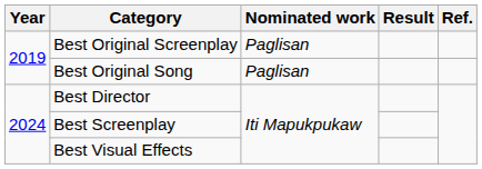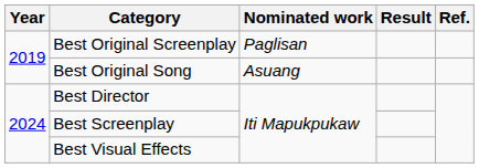Best Original Song | Nominated work: Paglisan -> Asuang
